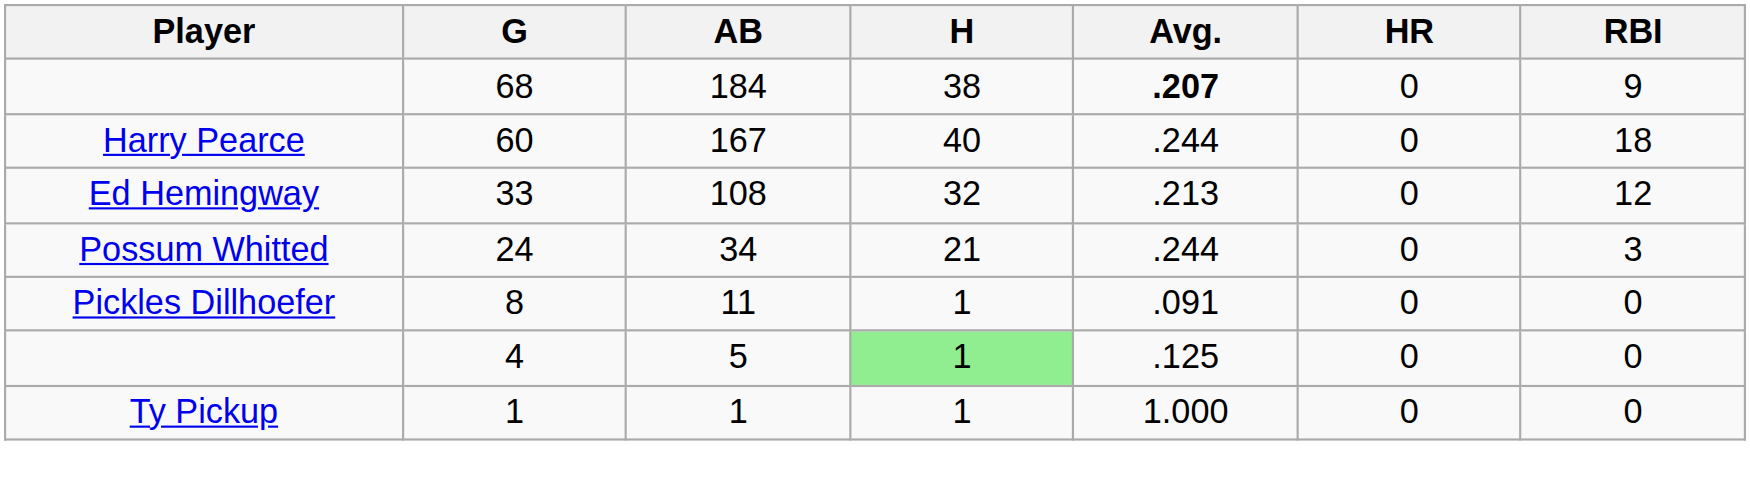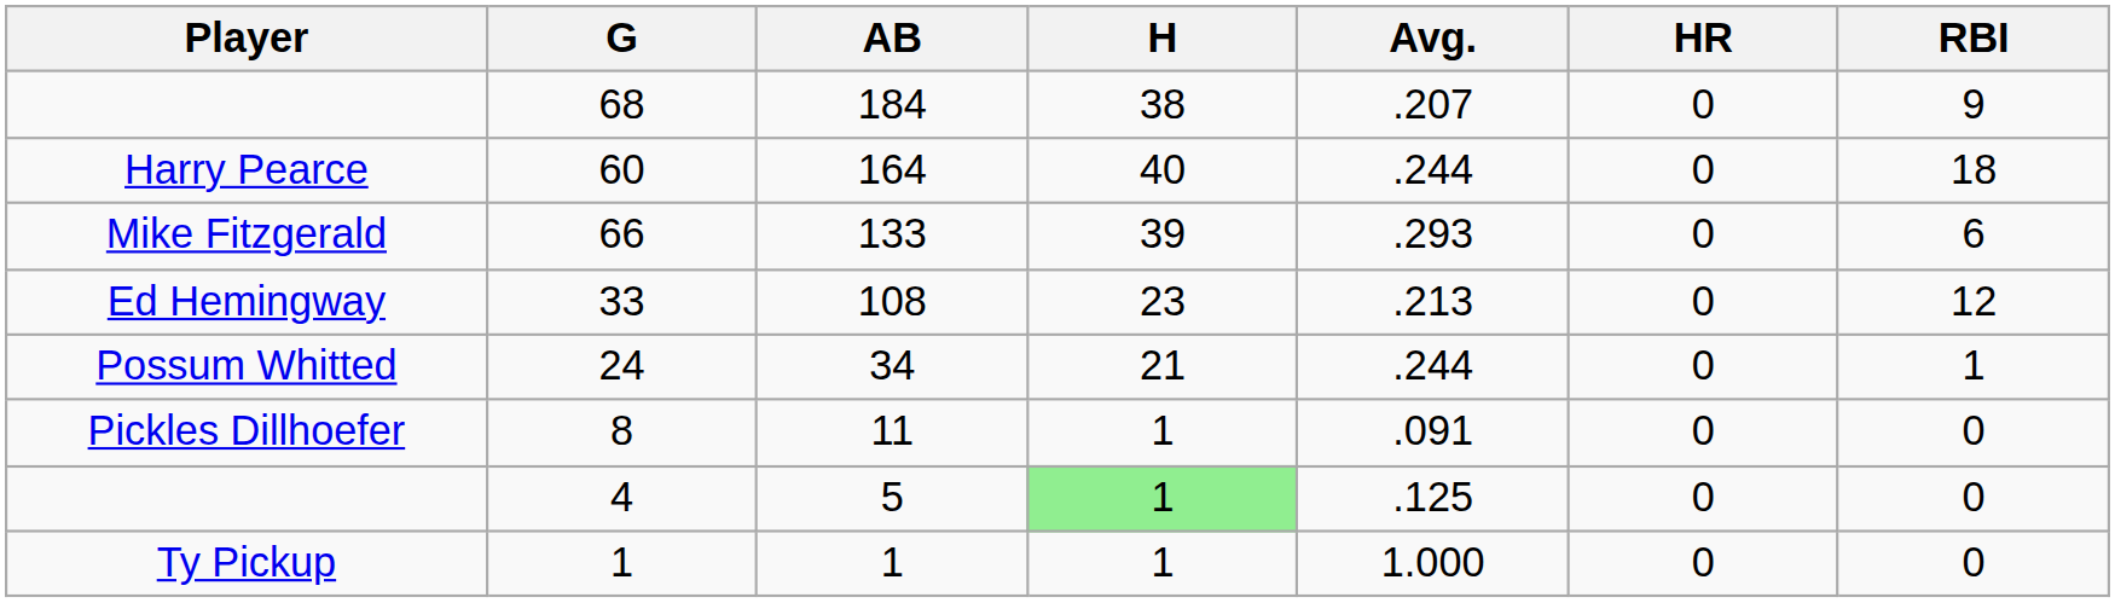68 | Avg.: bold -> normal
60 | AB: 167 -> 164
+ row: Mike Fitzgerald | 66 | 133 | 39 | .293 | 0 | 6
33 | H: 32 -> 23
24 | RBI: 3 -> 1
